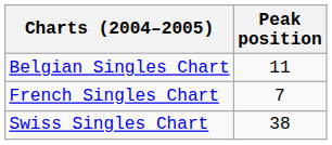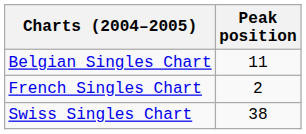French Singles Chart | Peak position: 7 -> 2
